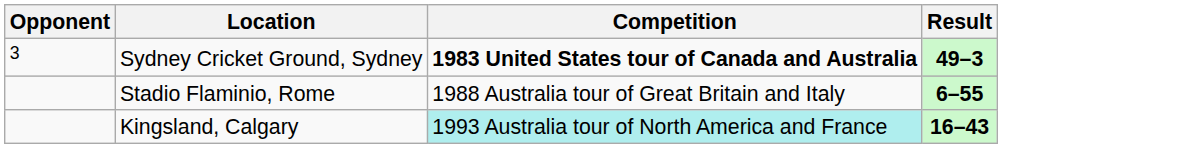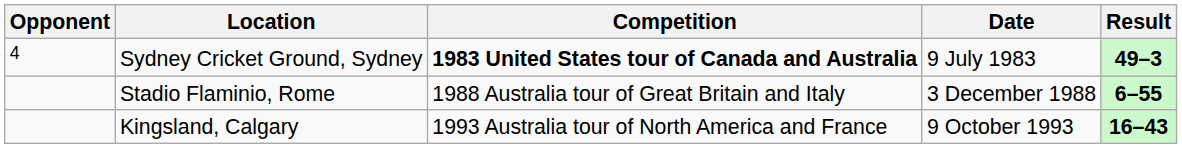+ column: Date | 9 July 1983 | 3 December 1988 | 9 October 1993
Sydney Cricket Ground, Sydney | Opponent: 3 -> 4
Kingsland, Calgary | Competition: paleturquoise background -> no background
